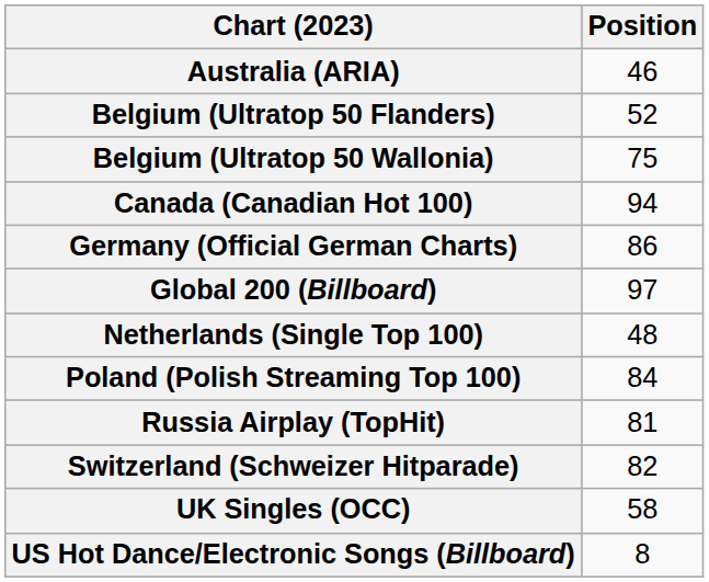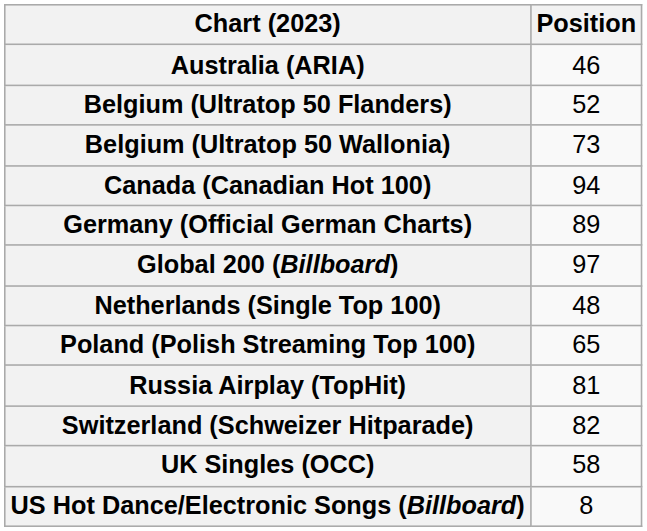Belgium (Ultratop 50 Wallonia) | Position: 75 -> 73
Germany (Official German Charts) | Position: 86 -> 89
Poland (Polish Streaming Top 100) | Position: 84 -> 65
